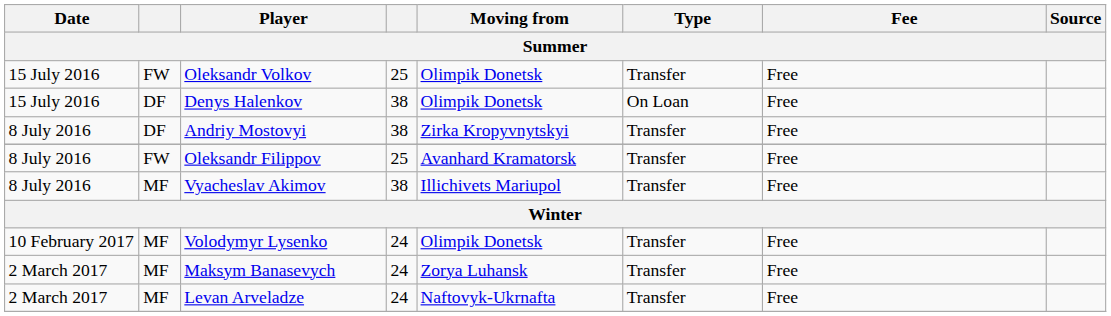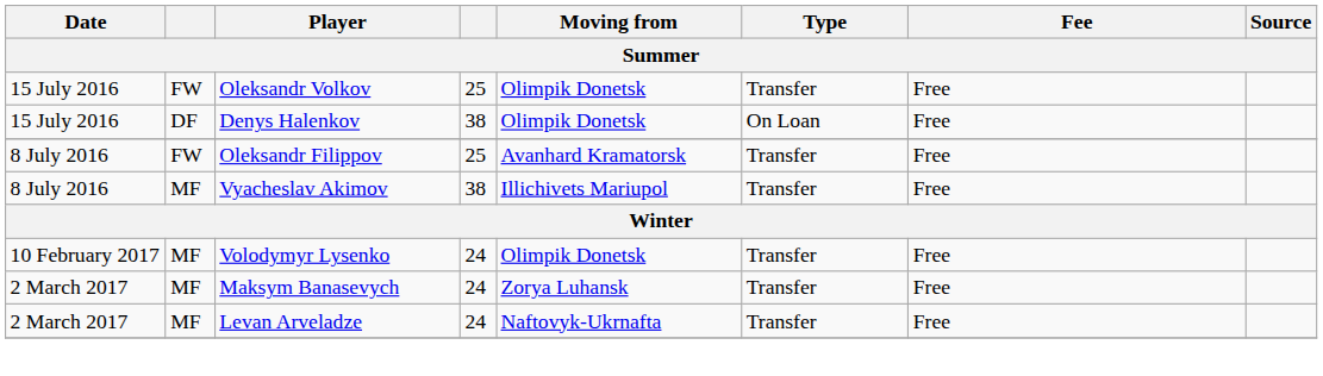- row: 8 July 2016 | DF | Andriy Mostovyi | 38 | Zirka Kropyvnytskyi | Transfer | Free
